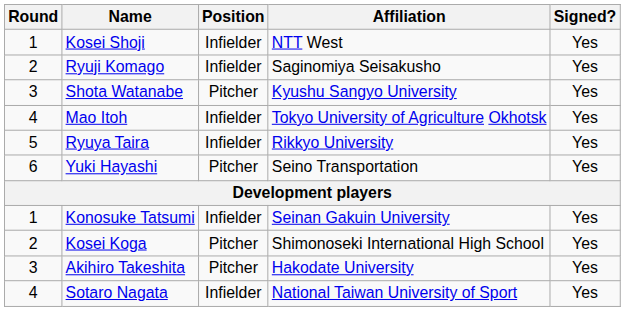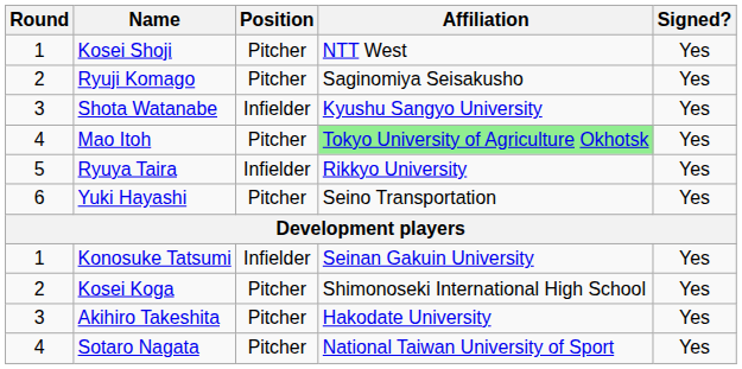Kosei Shoji | Position: Infielder -> Pitcher
Ryuji Komago | Position: Infielder -> Pitcher
Shota Watanabe | Position: Pitcher -> Infielder
Mao Itoh | Position: Infielder -> Pitcher
Mao Itoh | Affiliation: no background -> lightgreen background
Sotaro Nagata | Position: Infielder -> Pitcher
